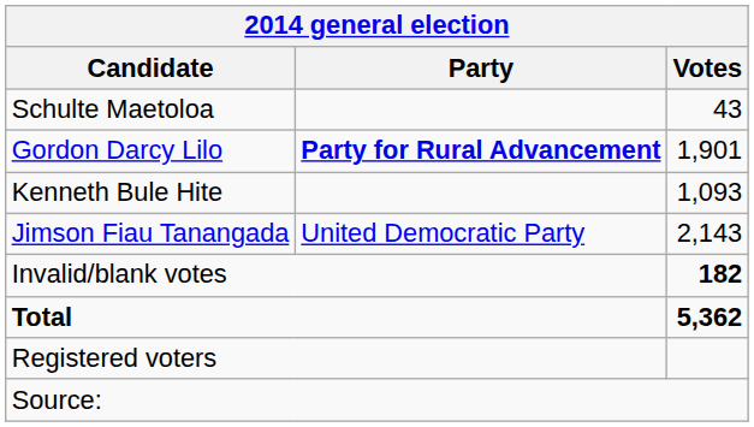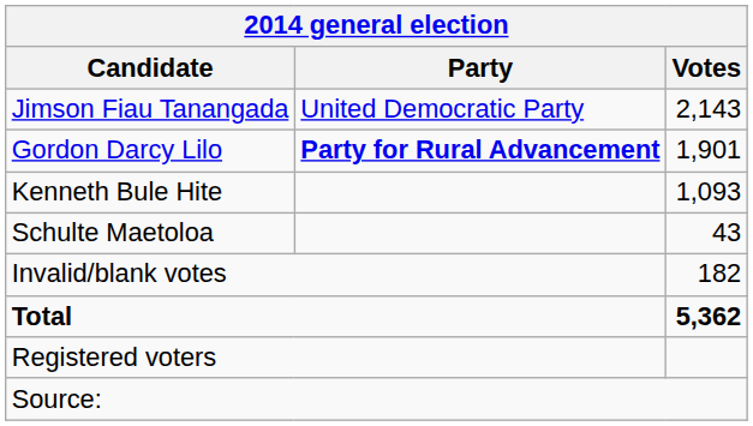rows swapped: Jimson Fiau Tanangada <-> Schulte Maetoloa
Invalid/blank votes | Votes: bold -> normal
